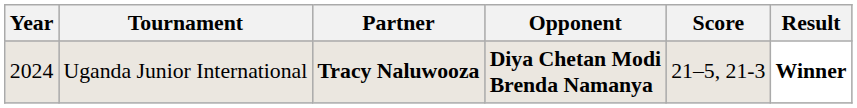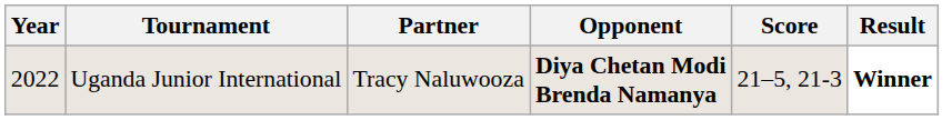Uganda Junior International | Year: 2024 -> 2022
Uganda Junior International | Partner: bold -> normal
